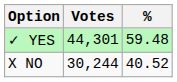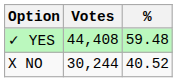✓ YES | Votes: 44,301 -> 44,408
